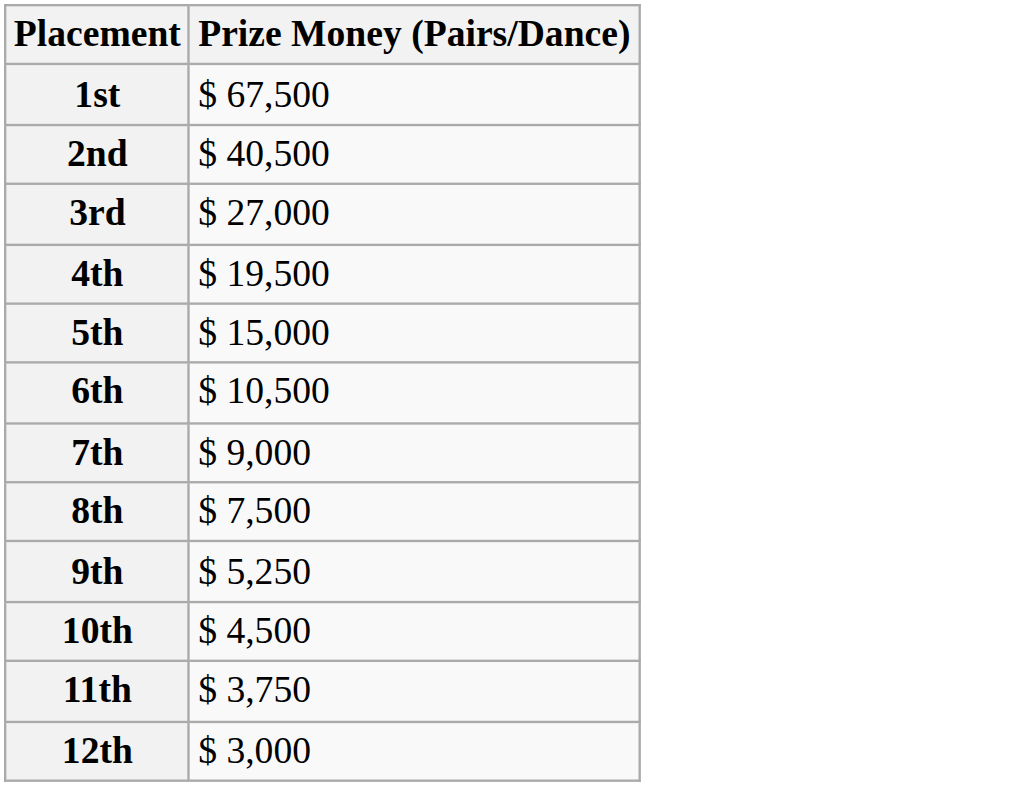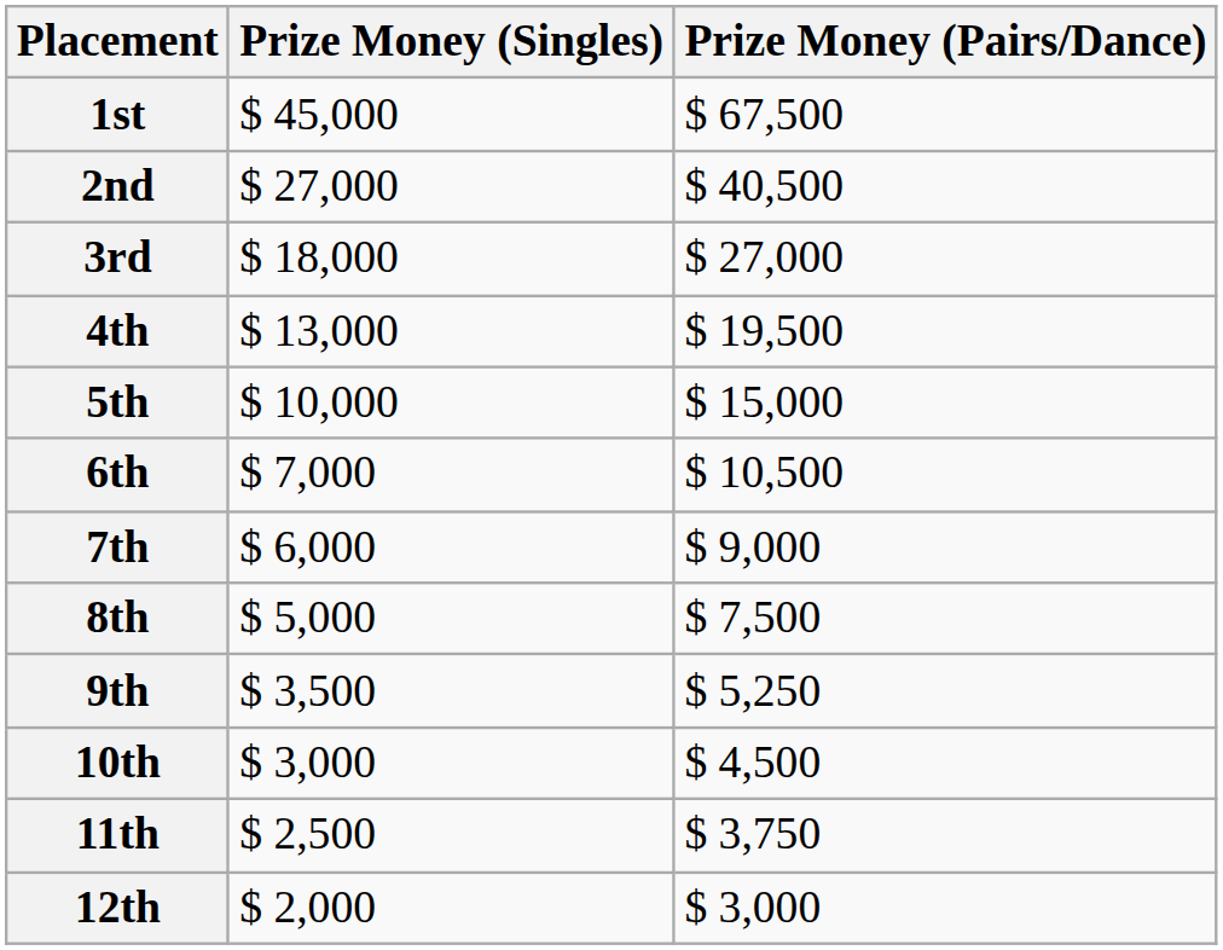+ column: Prize Money (Singles) | $ 45,000 | $ 27,000 | $ 18,000 | $ 13,000 | $ 10,000 | $ 7,000 | $ 6,000 | $ 5,000 | $ 3,500 | $ 3,000 | $ 2,500 | $ 2,000
